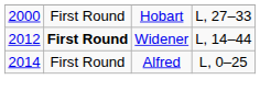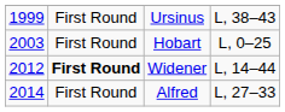+ row: 1999 | First Round | Ursinus | L, 38–43
Hobart | column 1: 2000 -> 2003
Hobart | column 4: L, 27–33 -> L, 0–25
Alfred | column 4: L, 0–25 -> L, 27–33
